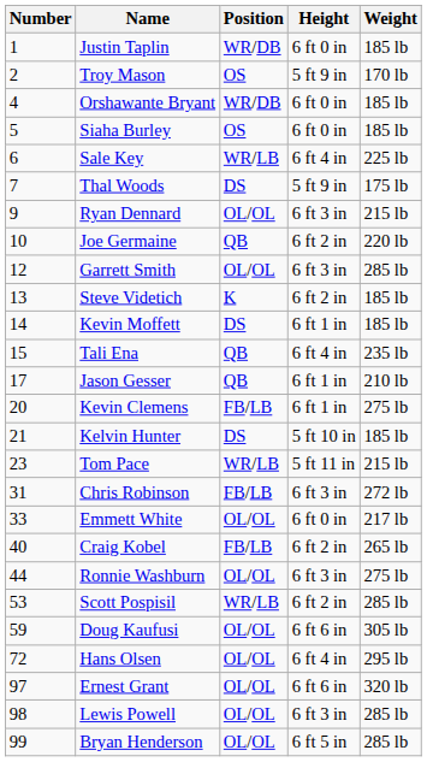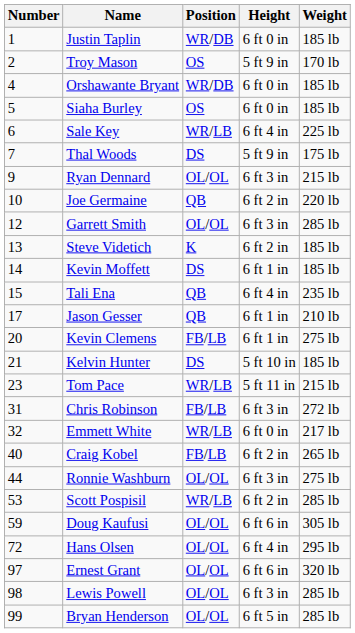Emmett White | Number: 33 -> 32
Emmett White | Position: OL/OL -> WR/LB
